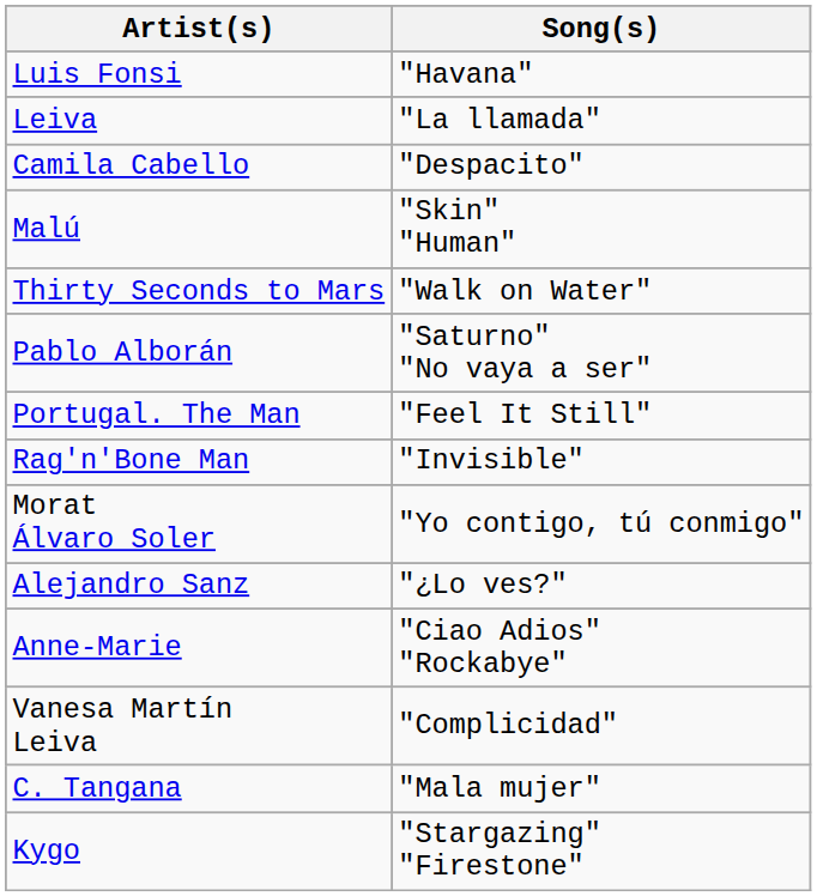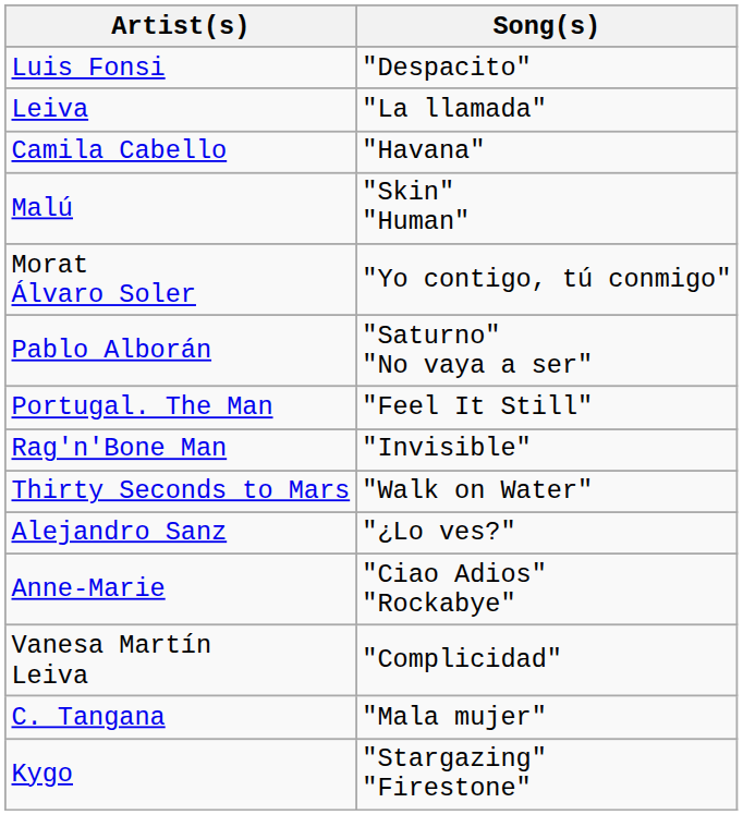Luis Fonsi | Song(s): "Havana" -> "Despacito"
Camila Cabello | Song(s): "Despacito" -> "Havana"
rows swapped: Thirty Seconds to Mars <-> Morat Álvaro Soler
